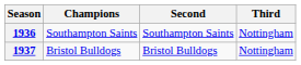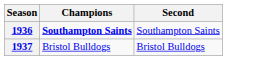- column: Third | Nottingham | Nottingham
1936 | Champions: normal -> bold
